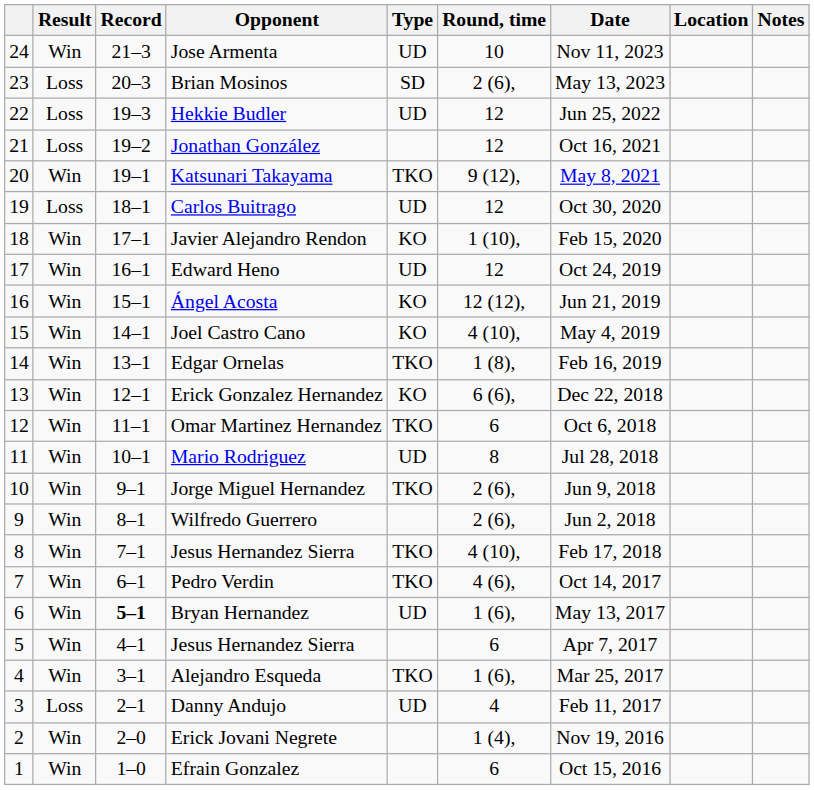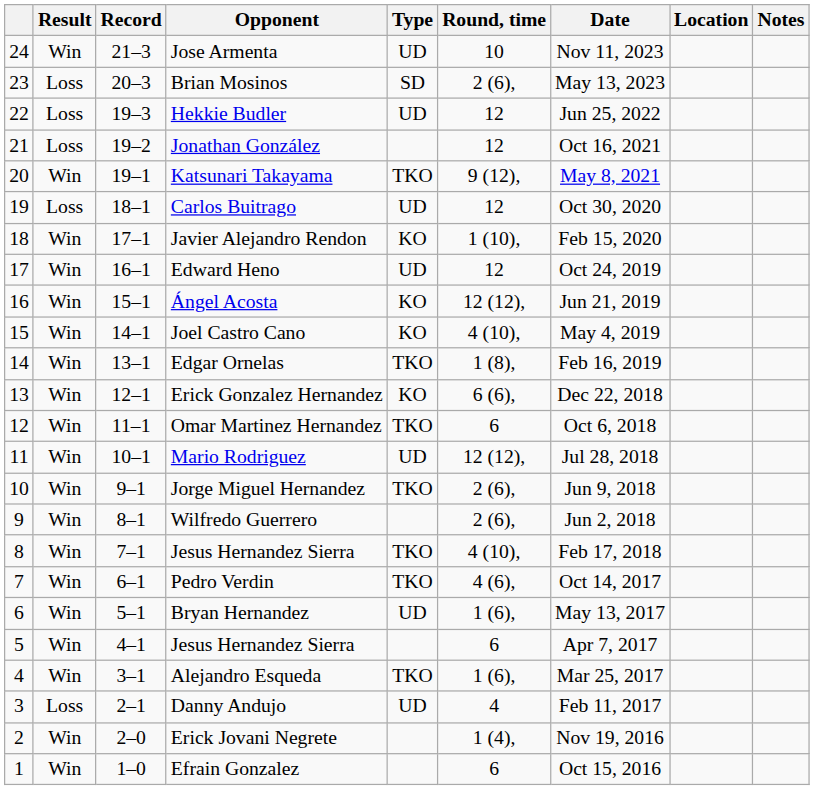Mario Rodriguez | Round, time: 8 -> 12 (12),
Bryan Hernandez | Record: bold -> normal
